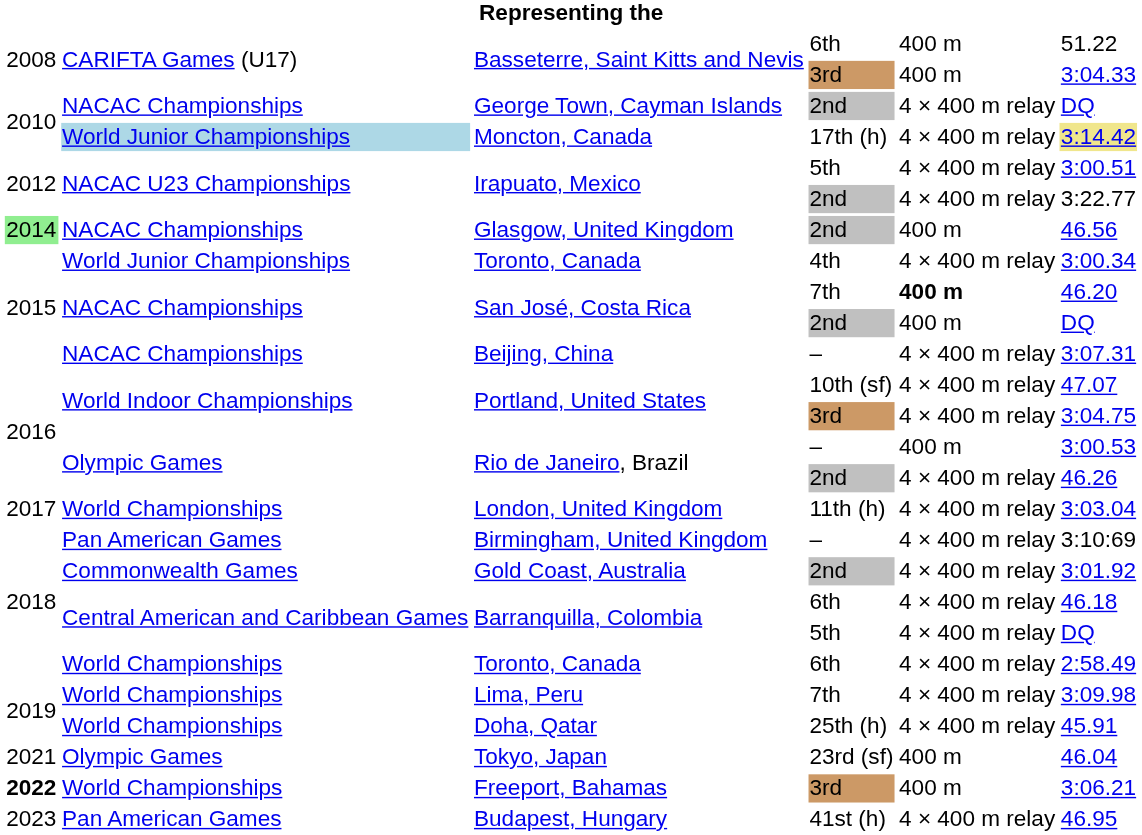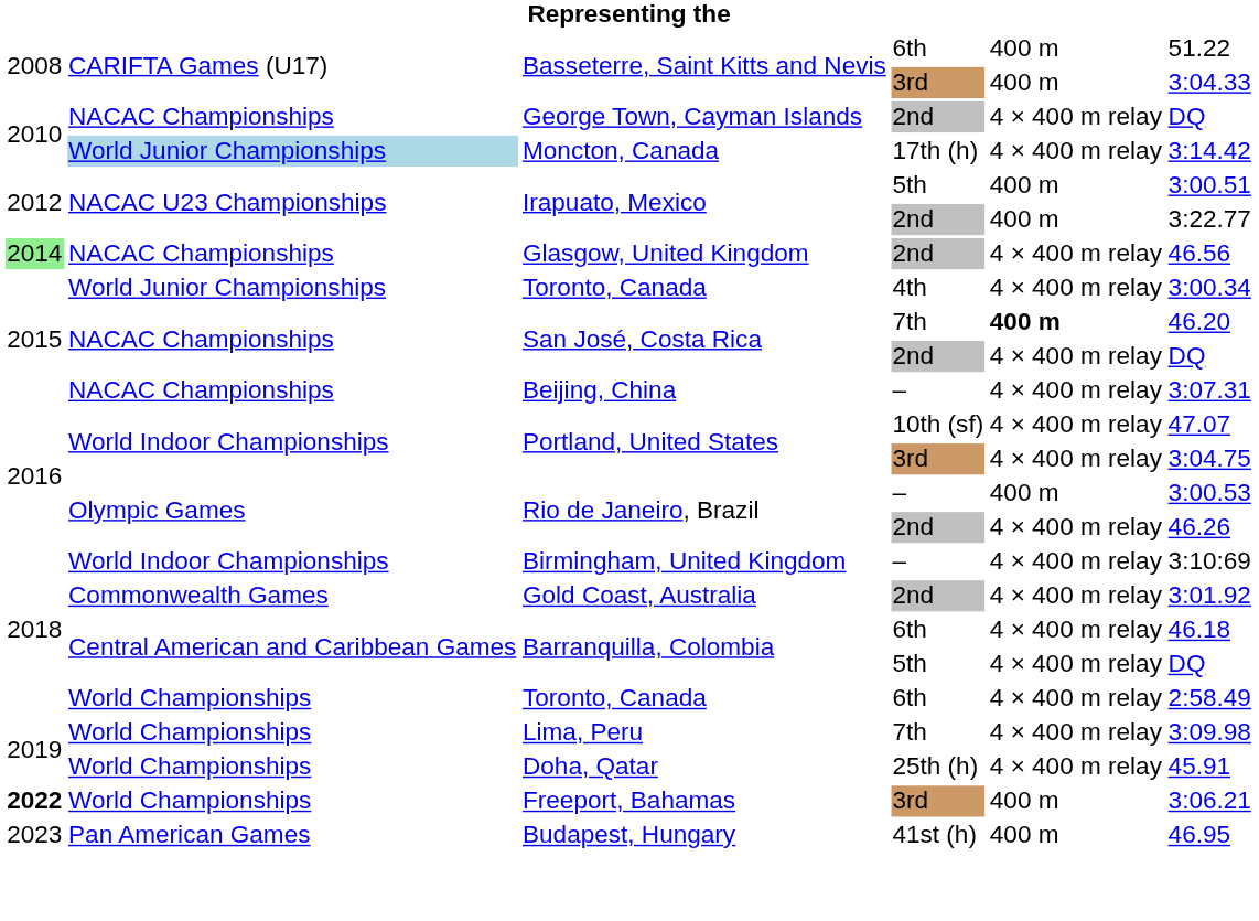Moncton, Canada | column 6: khaki background -> no background
Irapuato, Mexico / 5th | column 5: 4 × 400 m relay -> 400 m
Irapuato, Mexico / 2nd | column 5: 4 × 400 m relay -> 400 m
Glasgow, United Kingdom | column 5: 400 m -> 4 × 400 m relay
San José, Costa Rica / 2nd | column 5: 400 m -> 4 × 400 m relay
- row: 2017 | World Championships | London, United Kingdom | 11th (h) | 4 × 400 m relay | 3:03.04
Birmingham, United Kingdom | column 2: Pan American Games -> World Indoor Championships
- row: 2021 | Olympic Games | Tokyo, Japan | 23rd (sf) | 400 m | 46.04
Budapest, Hungary | column 5: 4 × 400 m relay -> 400 m
